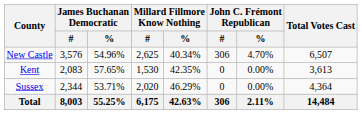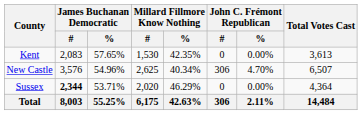rows swapped: Kent <-> New Castle
Sussex | James Buchanan Democratic / #: normal -> bold
